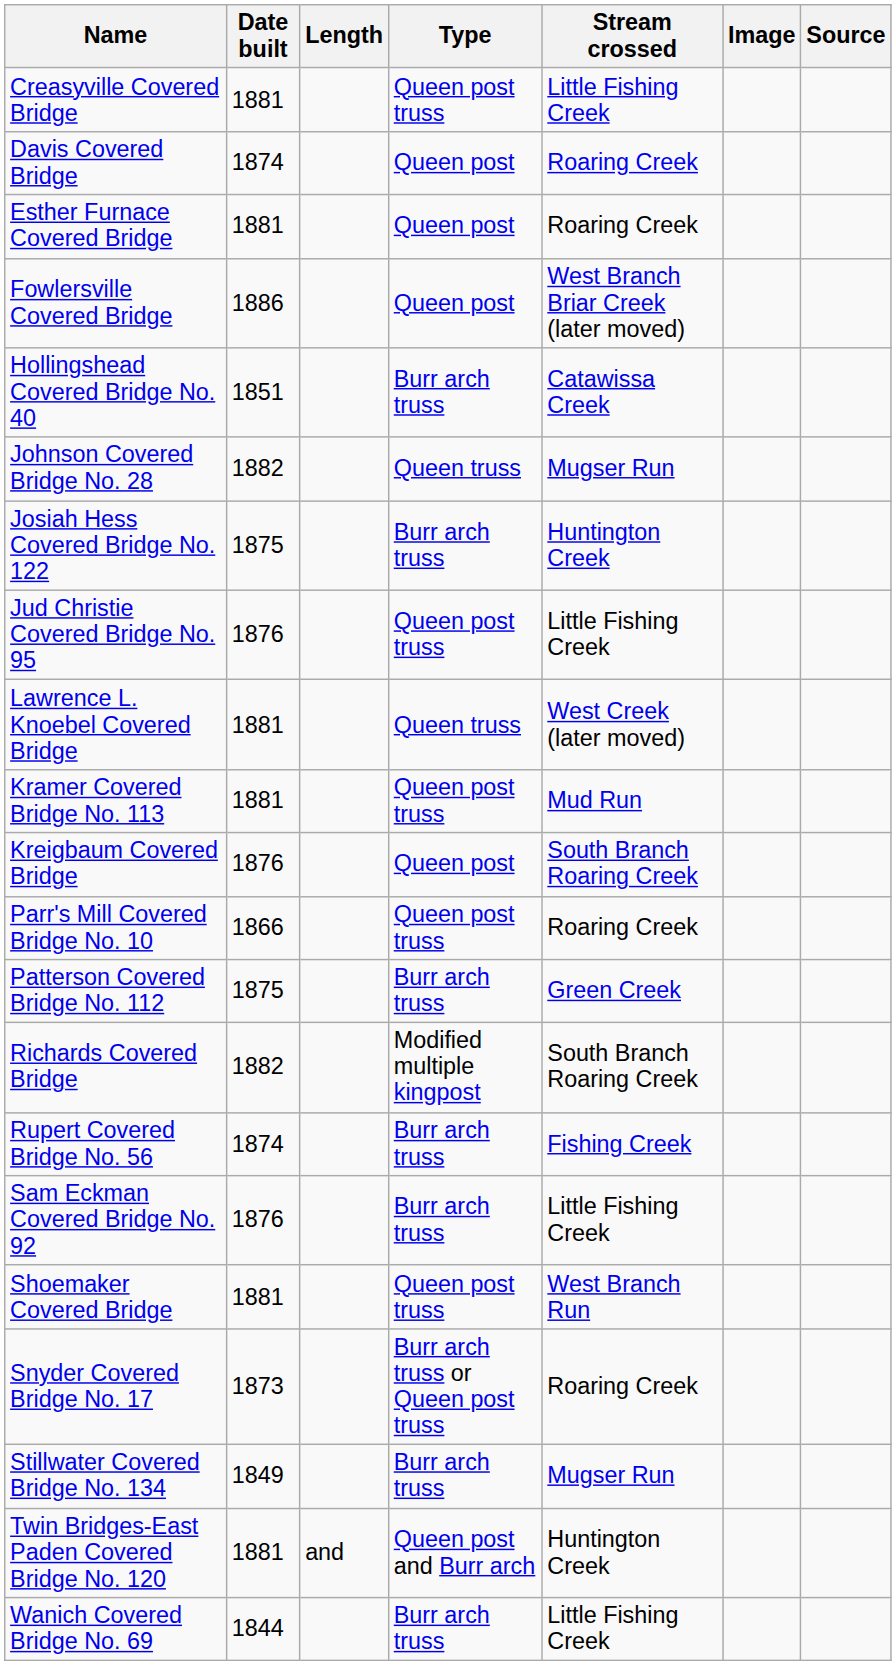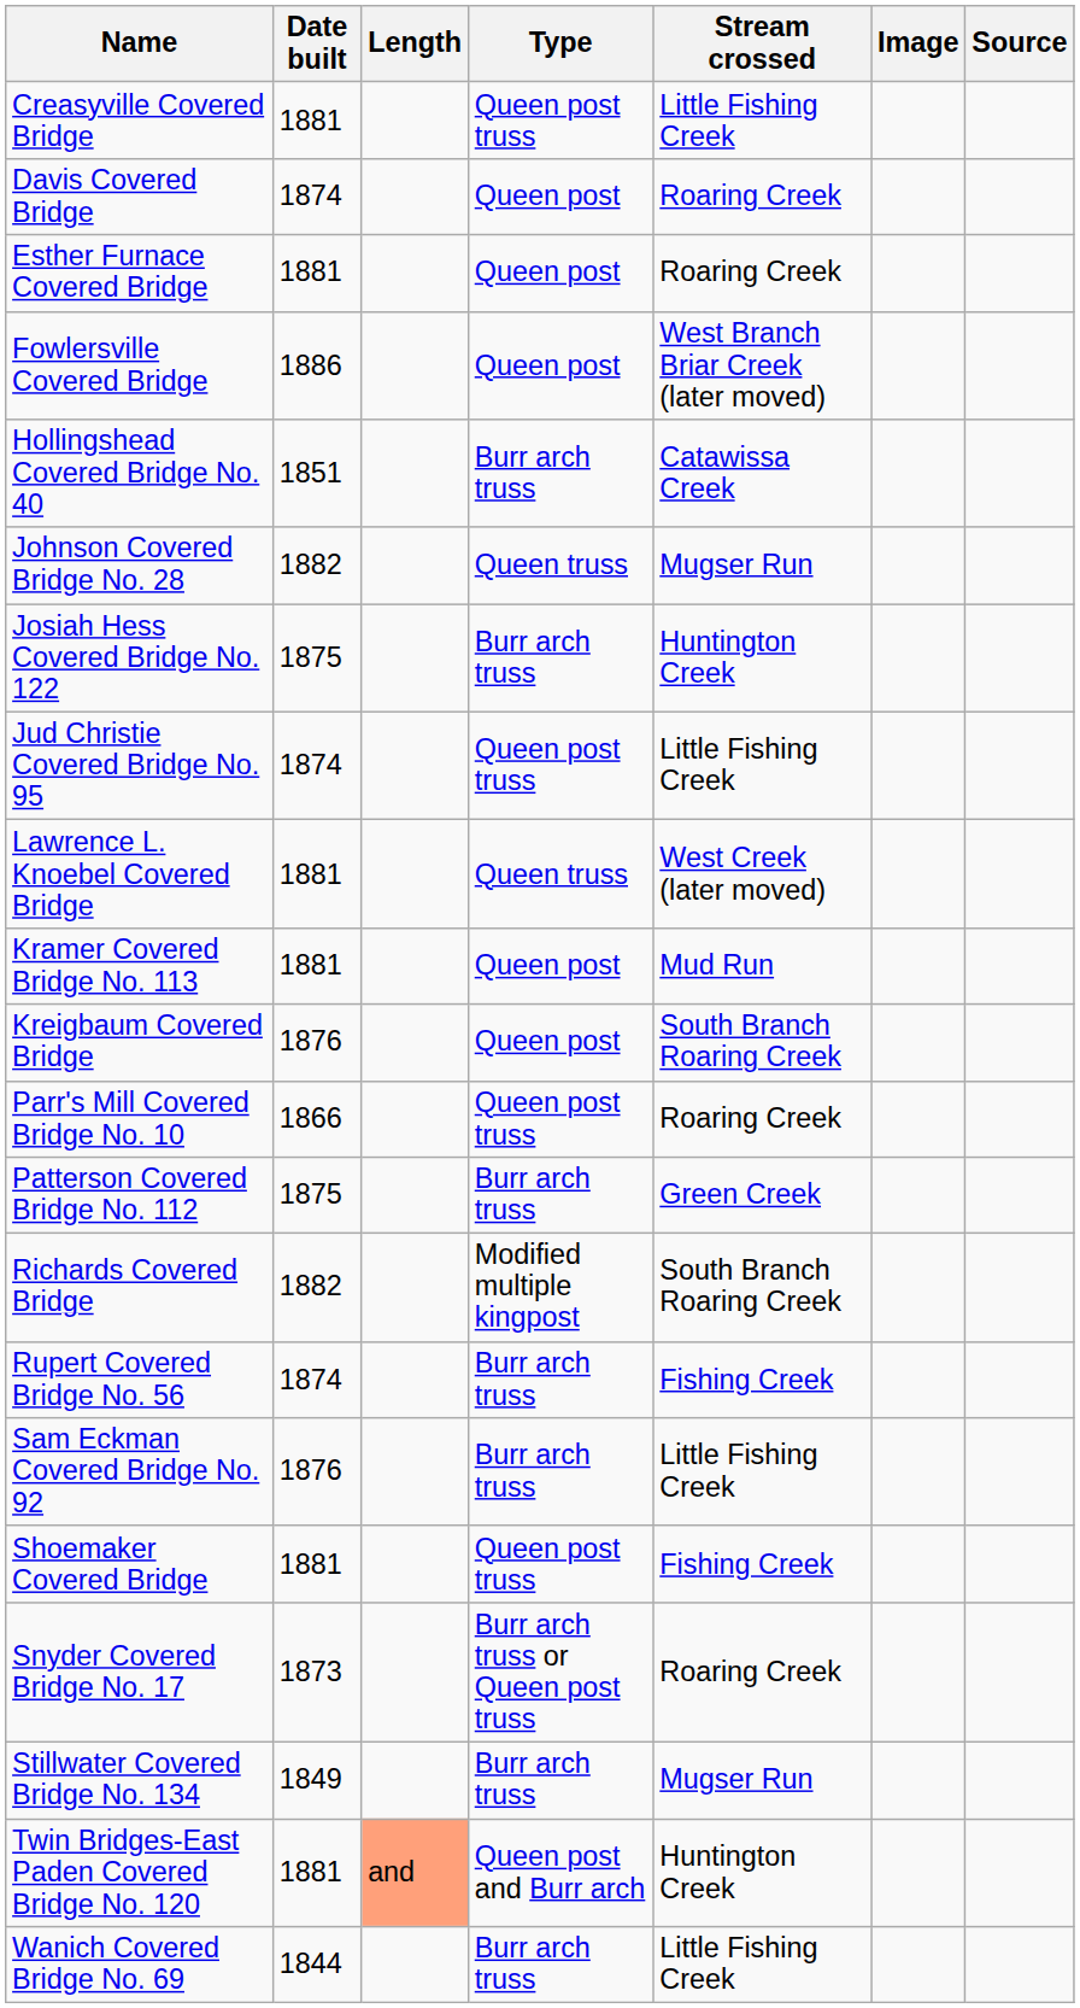Jud Christie Covered Bridge No. 95 | Date built: 1876 -> 1874
Kramer Covered Bridge No. 113 | Type: Queen post truss -> Queen post
Shoemaker Covered Bridge | Stream crossed: West Branch Run -> Fishing Creek
Twin Bridges-East Paden Covered Bridge No. 120 | Length: no background -> lightsalmon background
